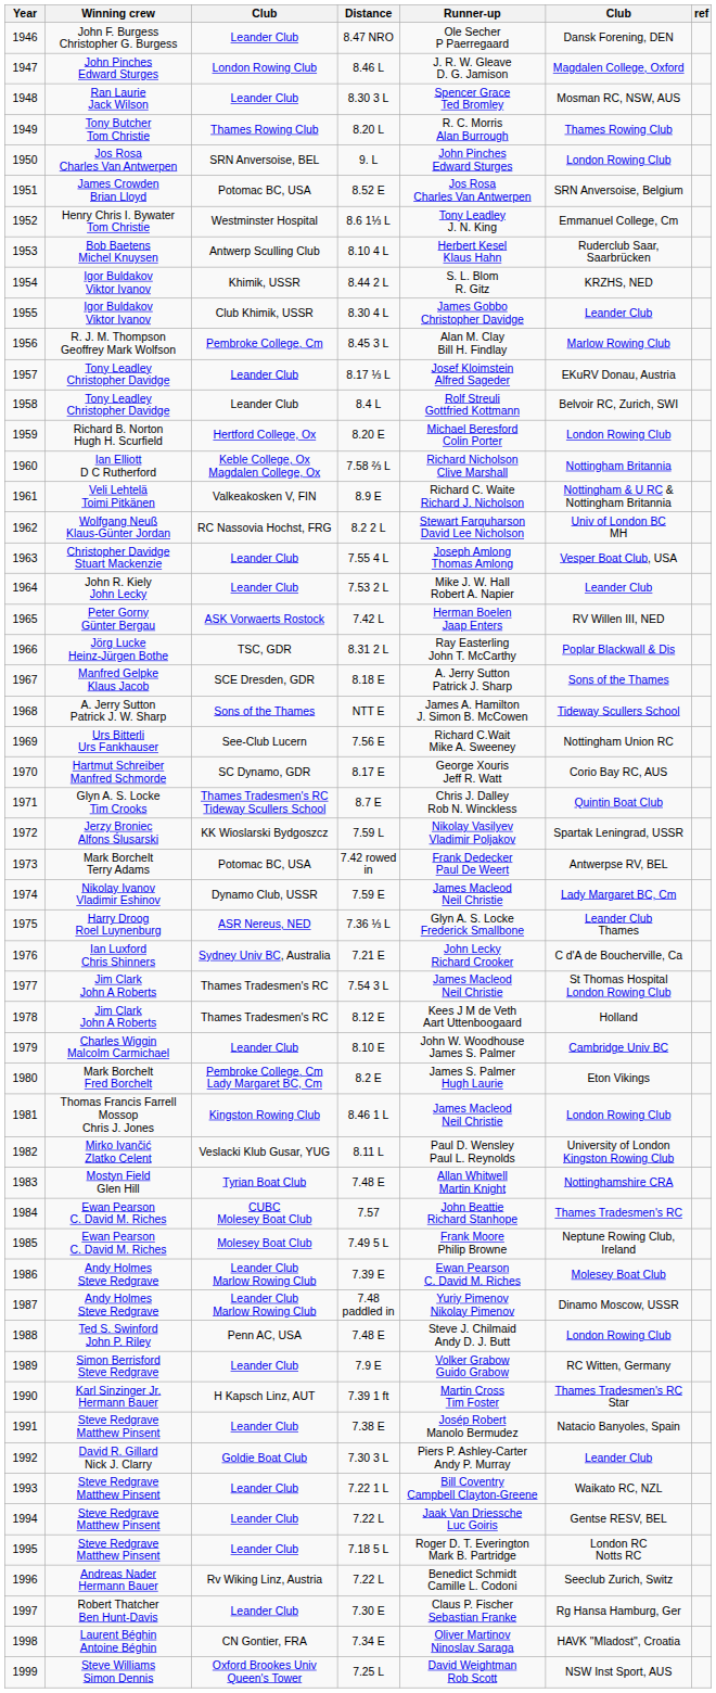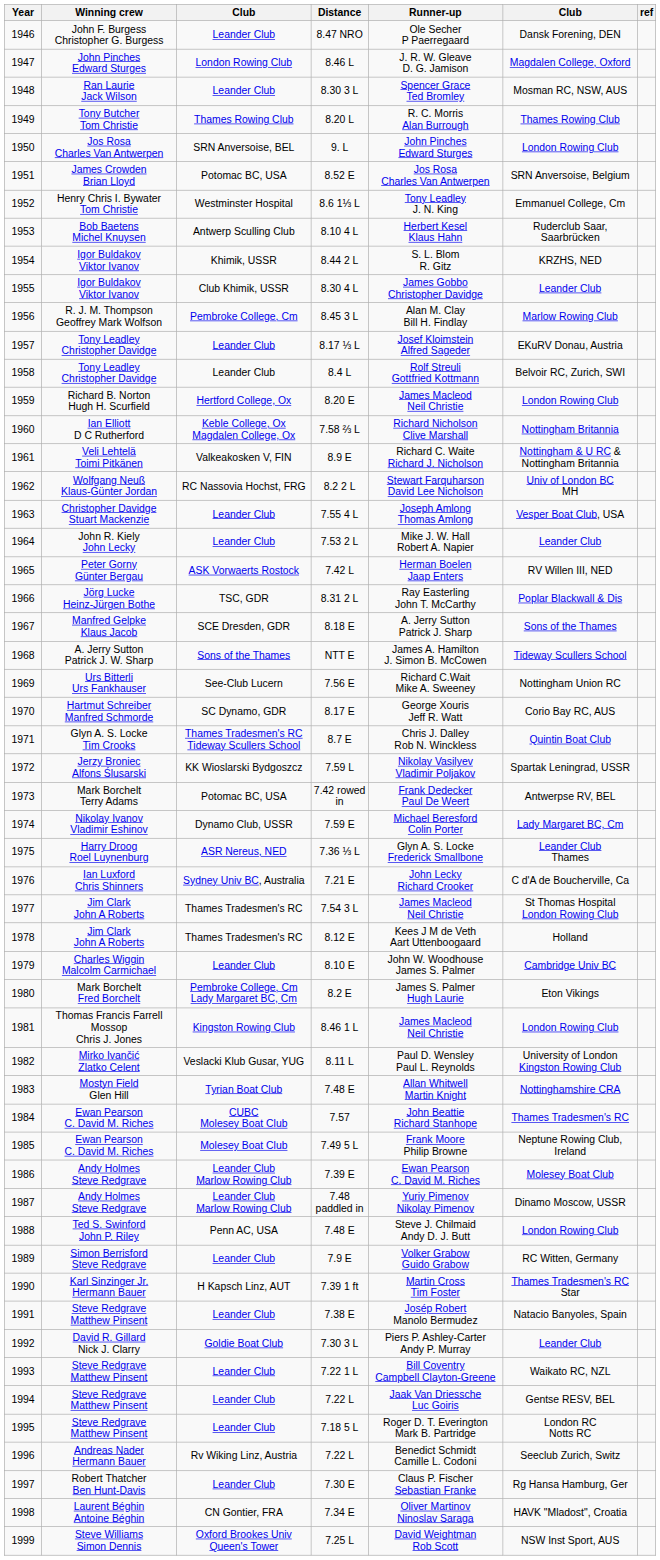1959 | Runner-up: Michael Beresford Colin Porter -> James Macleod Neil Christie
1974 | Runner-up: James Macleod Neil Christie -> Michael Beresford Colin Porter
